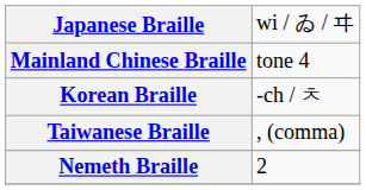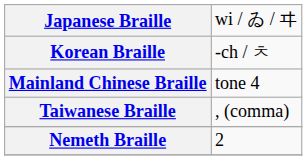rows swapped: Korean Braille <-> Mainland Chinese Braille
